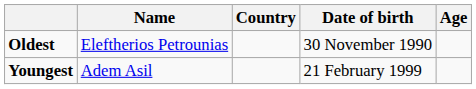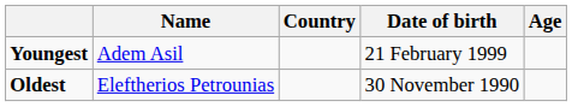rows swapped: Youngest <-> Oldest
